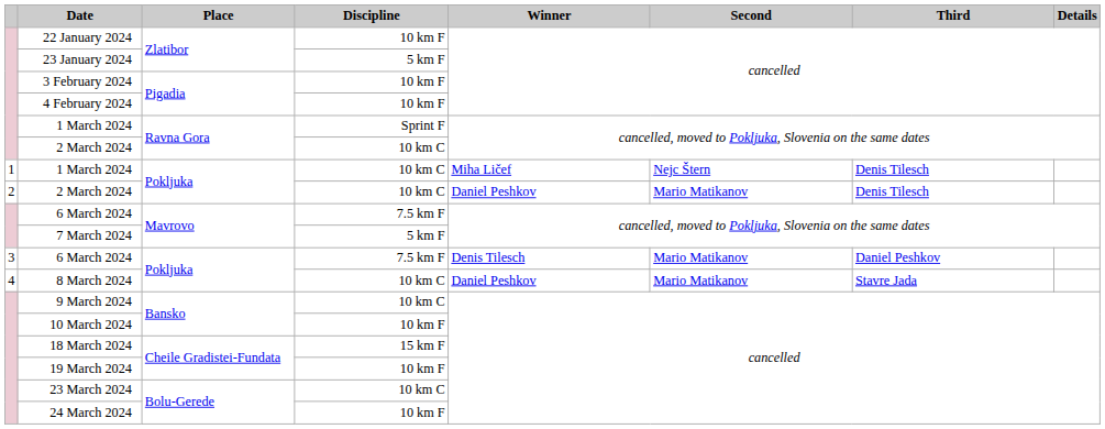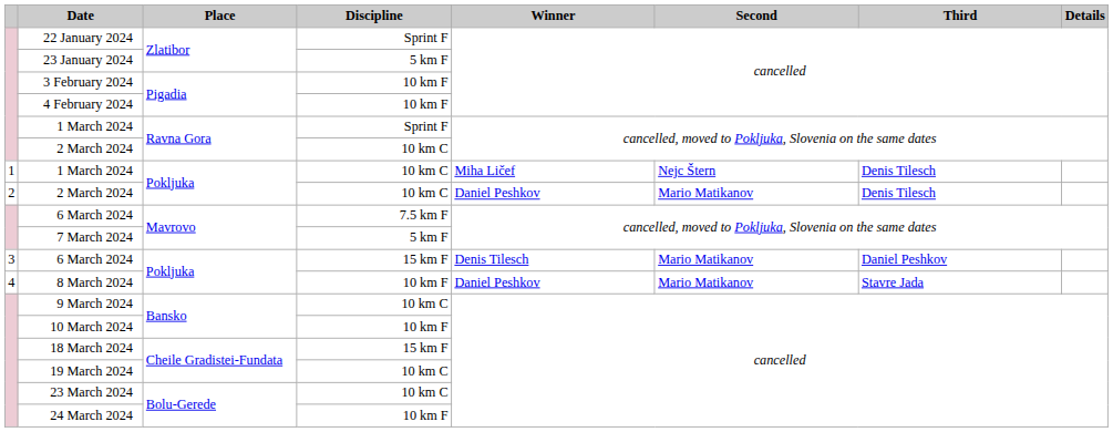22 January 2024 | Discipline: 10 km F -> Sprint F
6 March 2024 / Pokljuka | Discipline: 7.5 km F -> 15 km F
8 March 2024 | Discipline: 10 km C -> 10 km F
19 March 2024 | Discipline: 10 km F -> 10 km C
